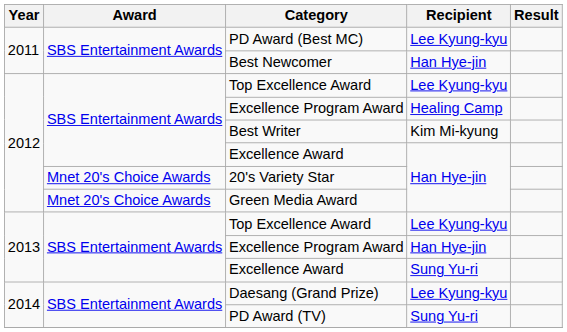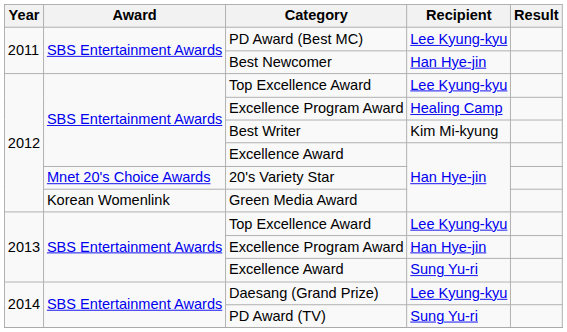Green Media Award | Award: Mnet 20's Choice Awards -> Korean Womenlink
